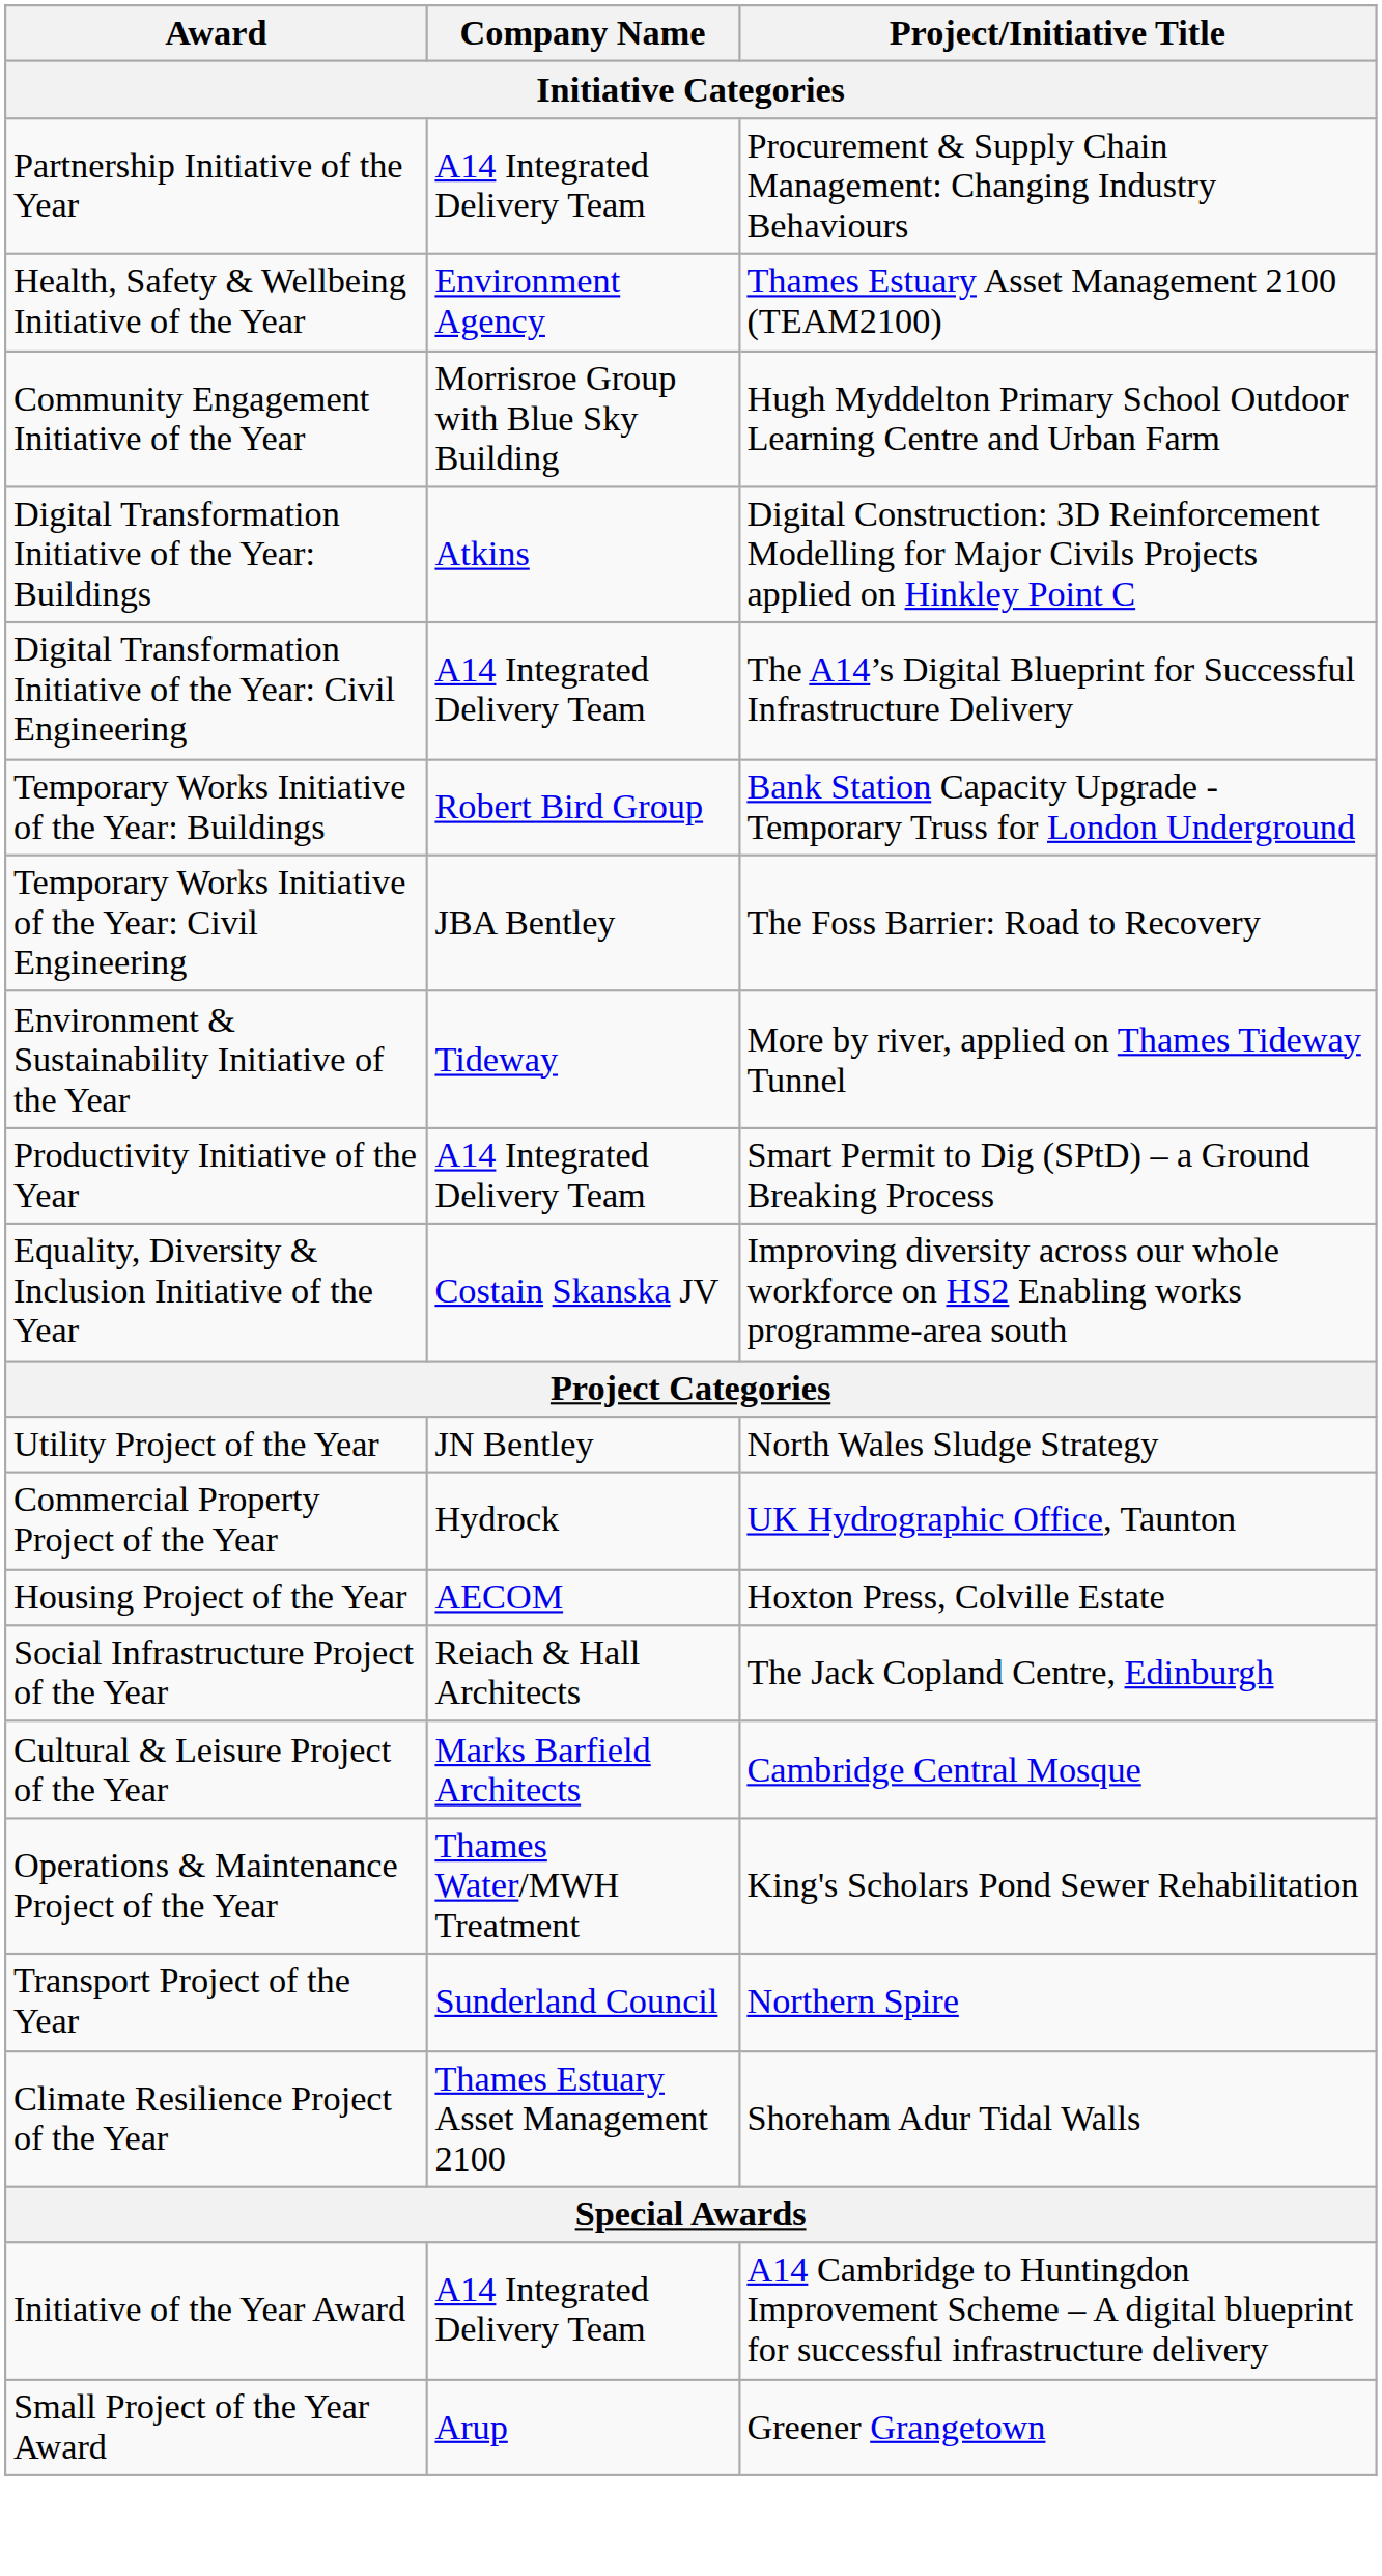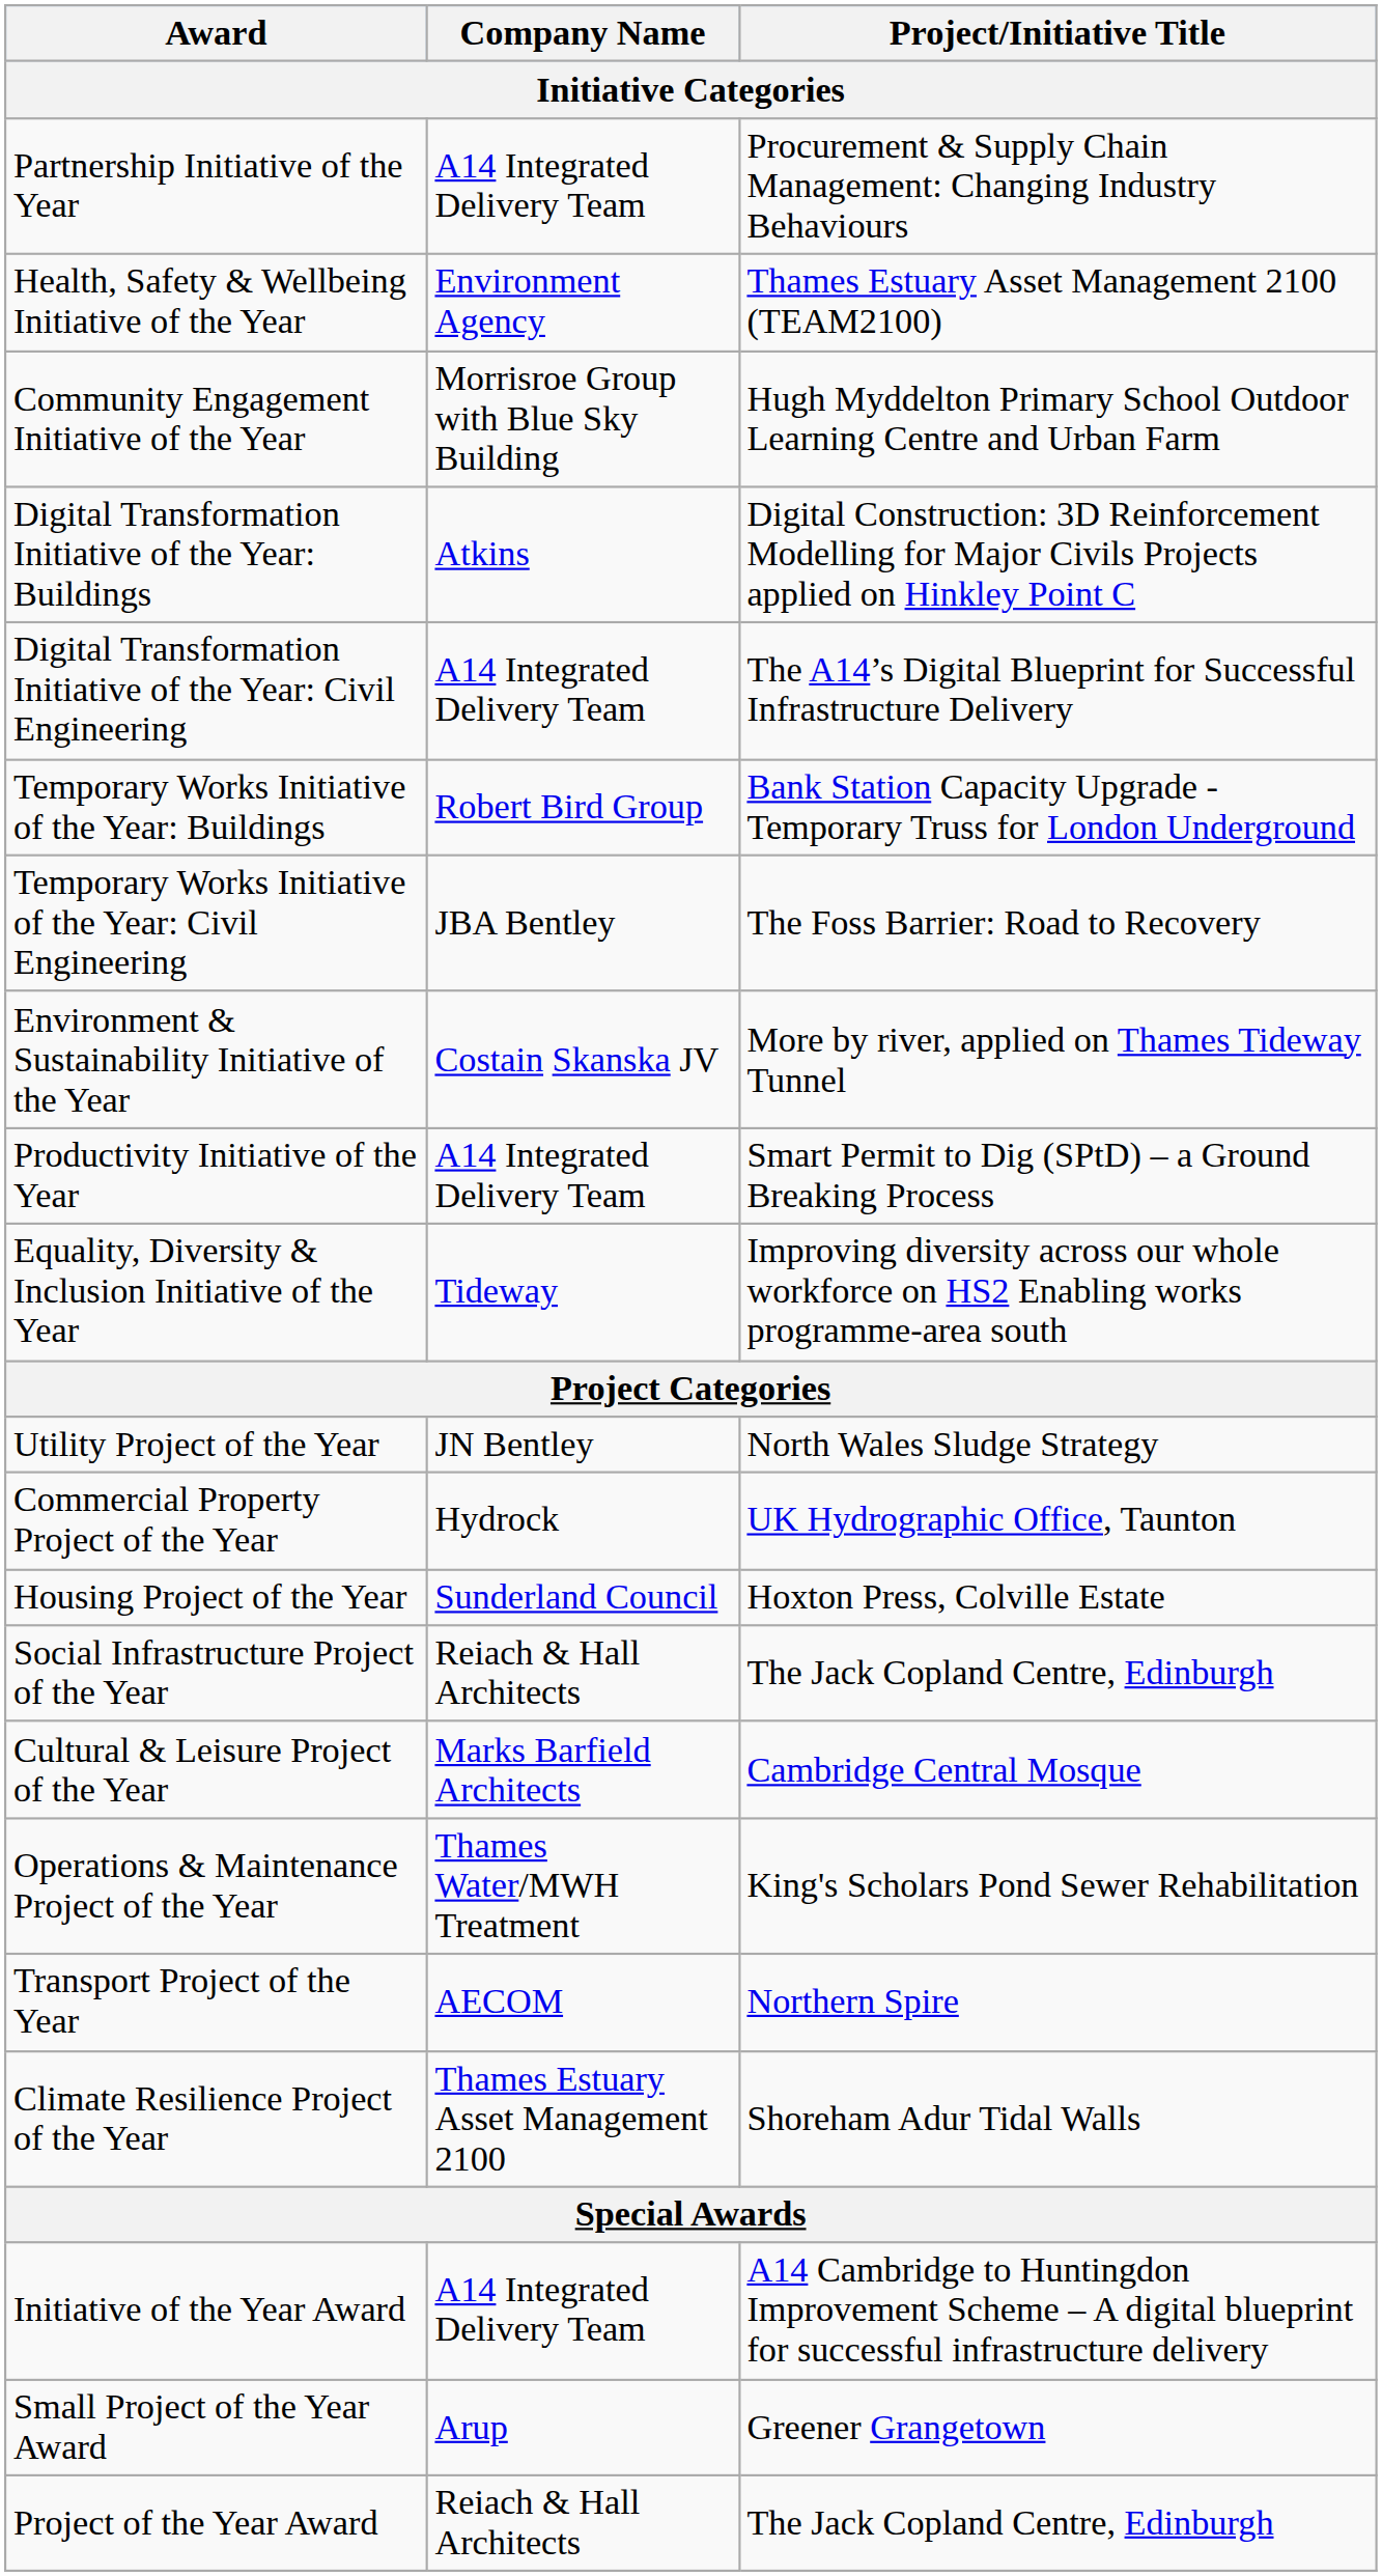Environment & Sustainability Initiative of the Year | Company Name: Tideway -> Costain Skanska JV
Equality, Diversity & Inclusion Initiative of the Year | Company Name: Costain Skanska JV -> Tideway
Housing Project of the Year | Company Name: AECOM -> Sunderland Council
Transport Project of the Year | Company Name: Sunderland Council -> AECOM
+ row: Project of the Year Award | Reiach & Hall Architects | The Jack Copland Centre, Edinburgh
